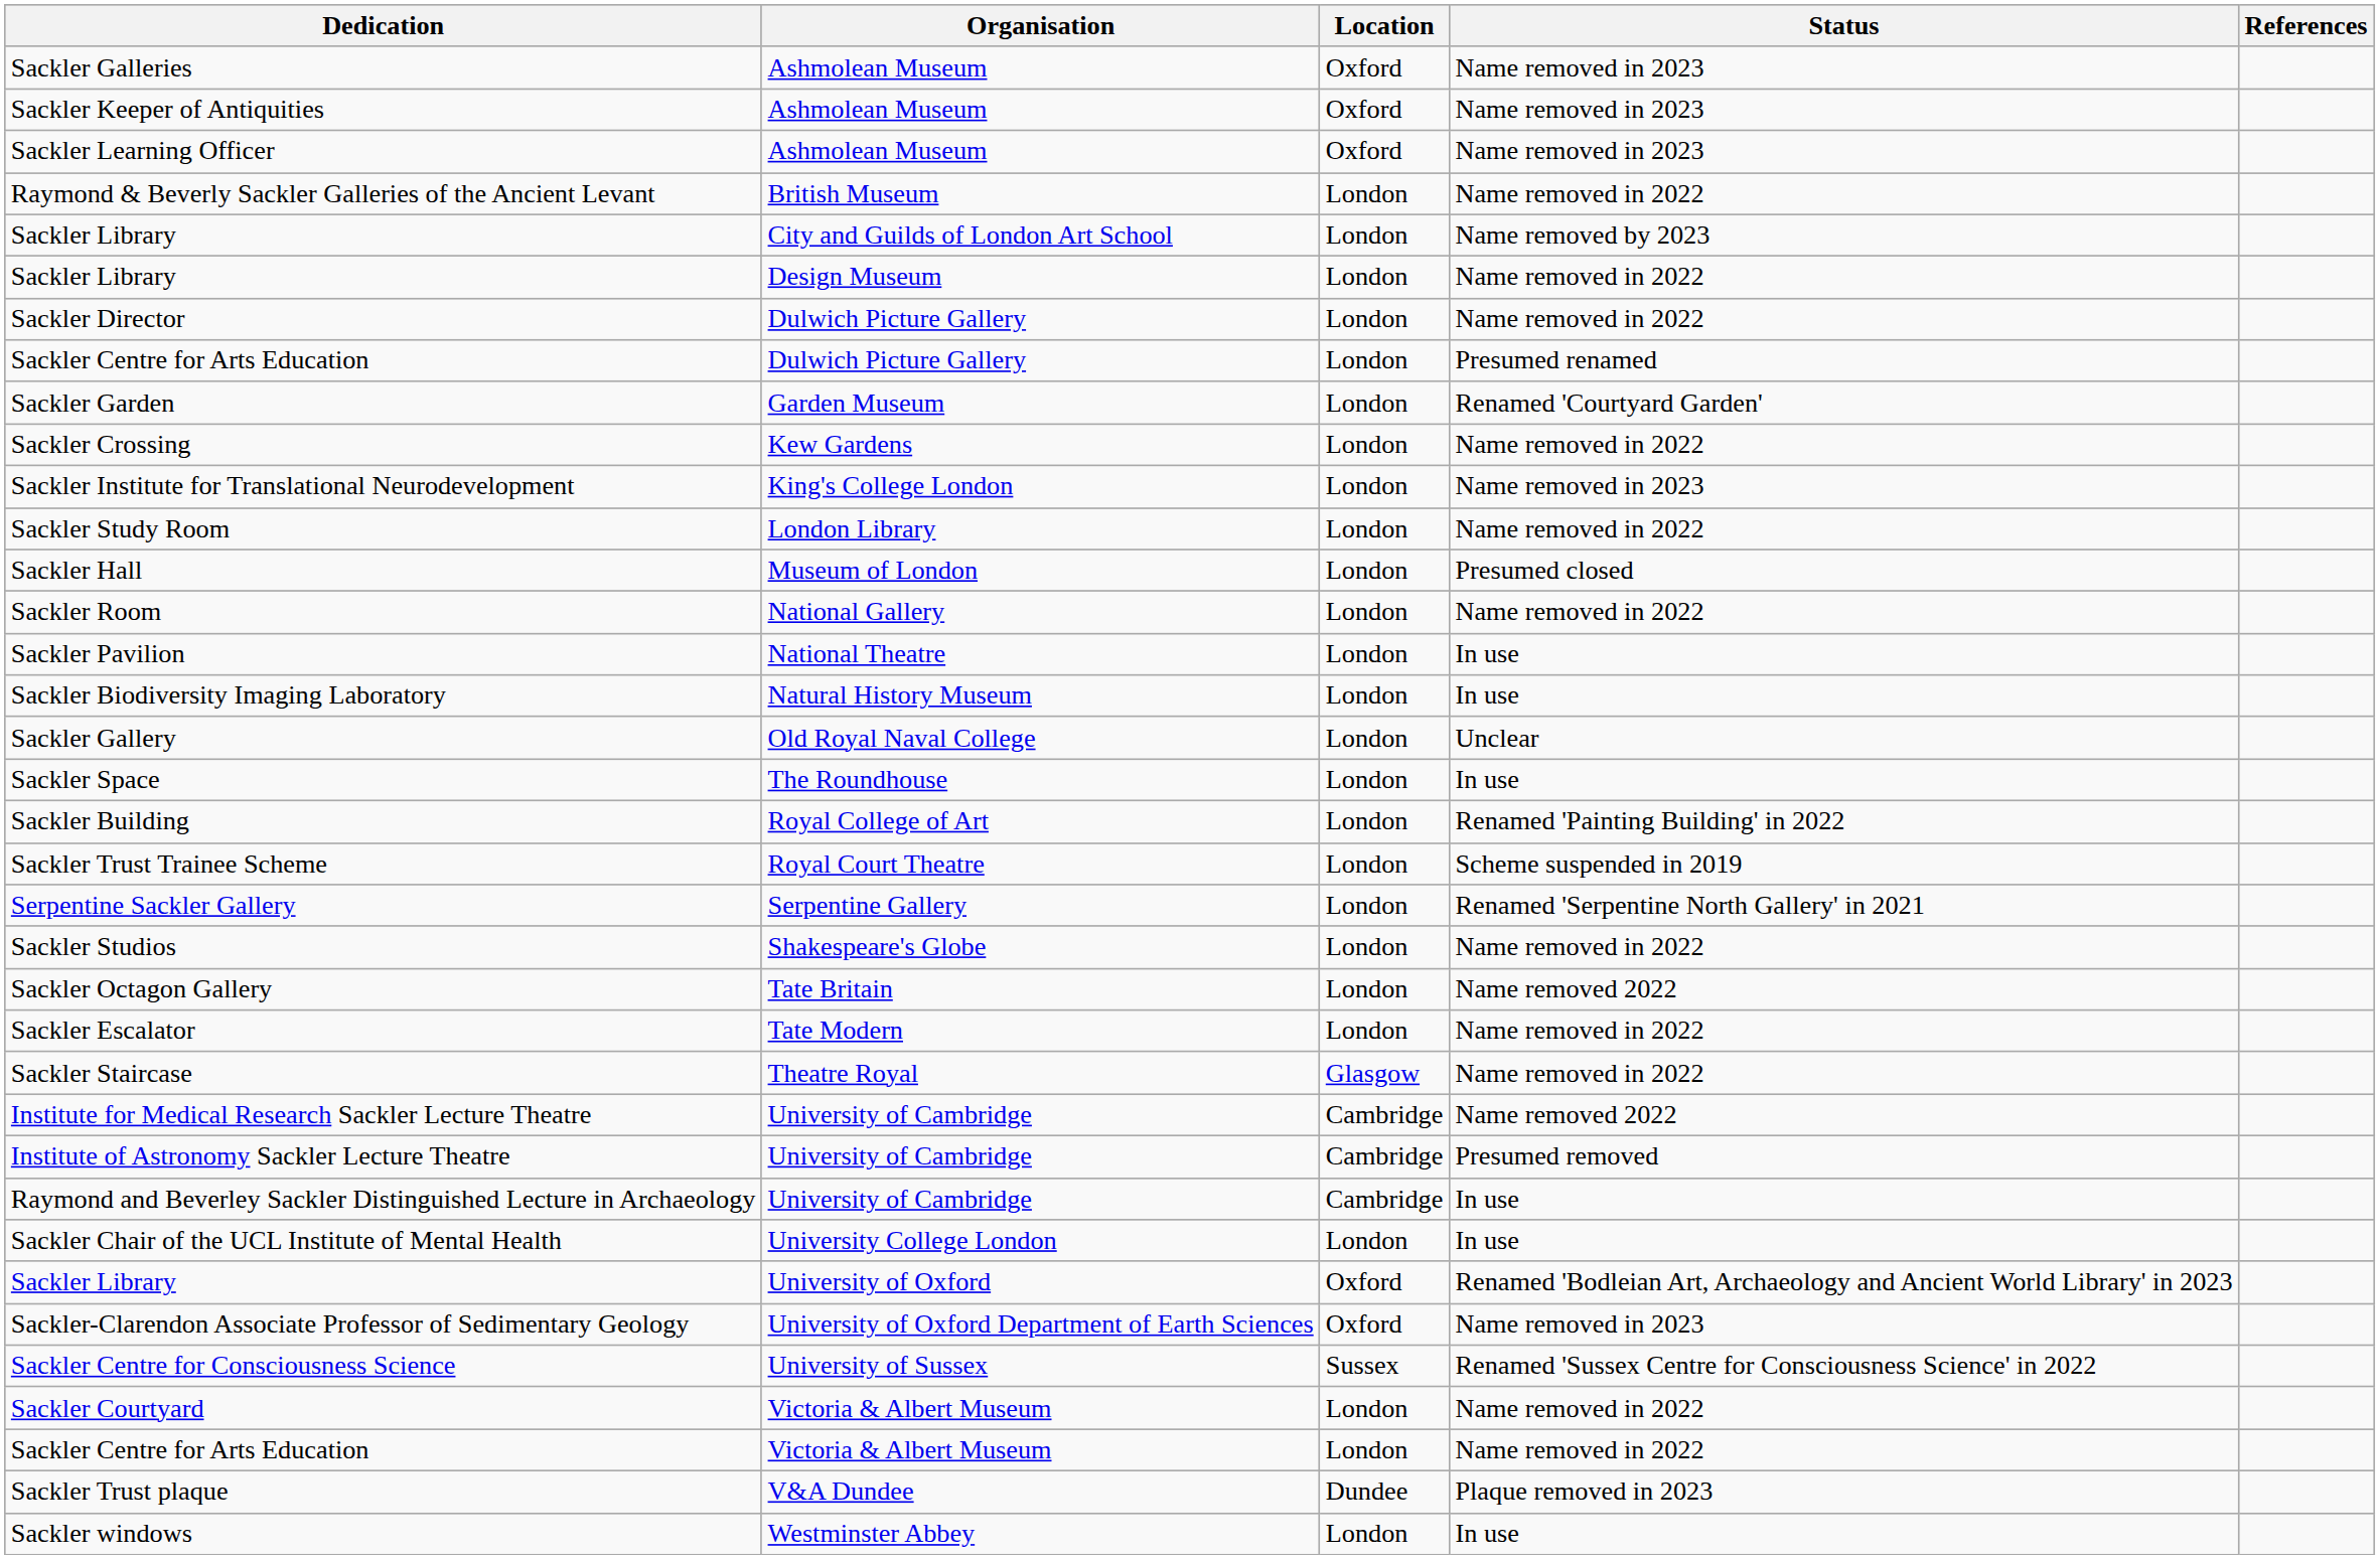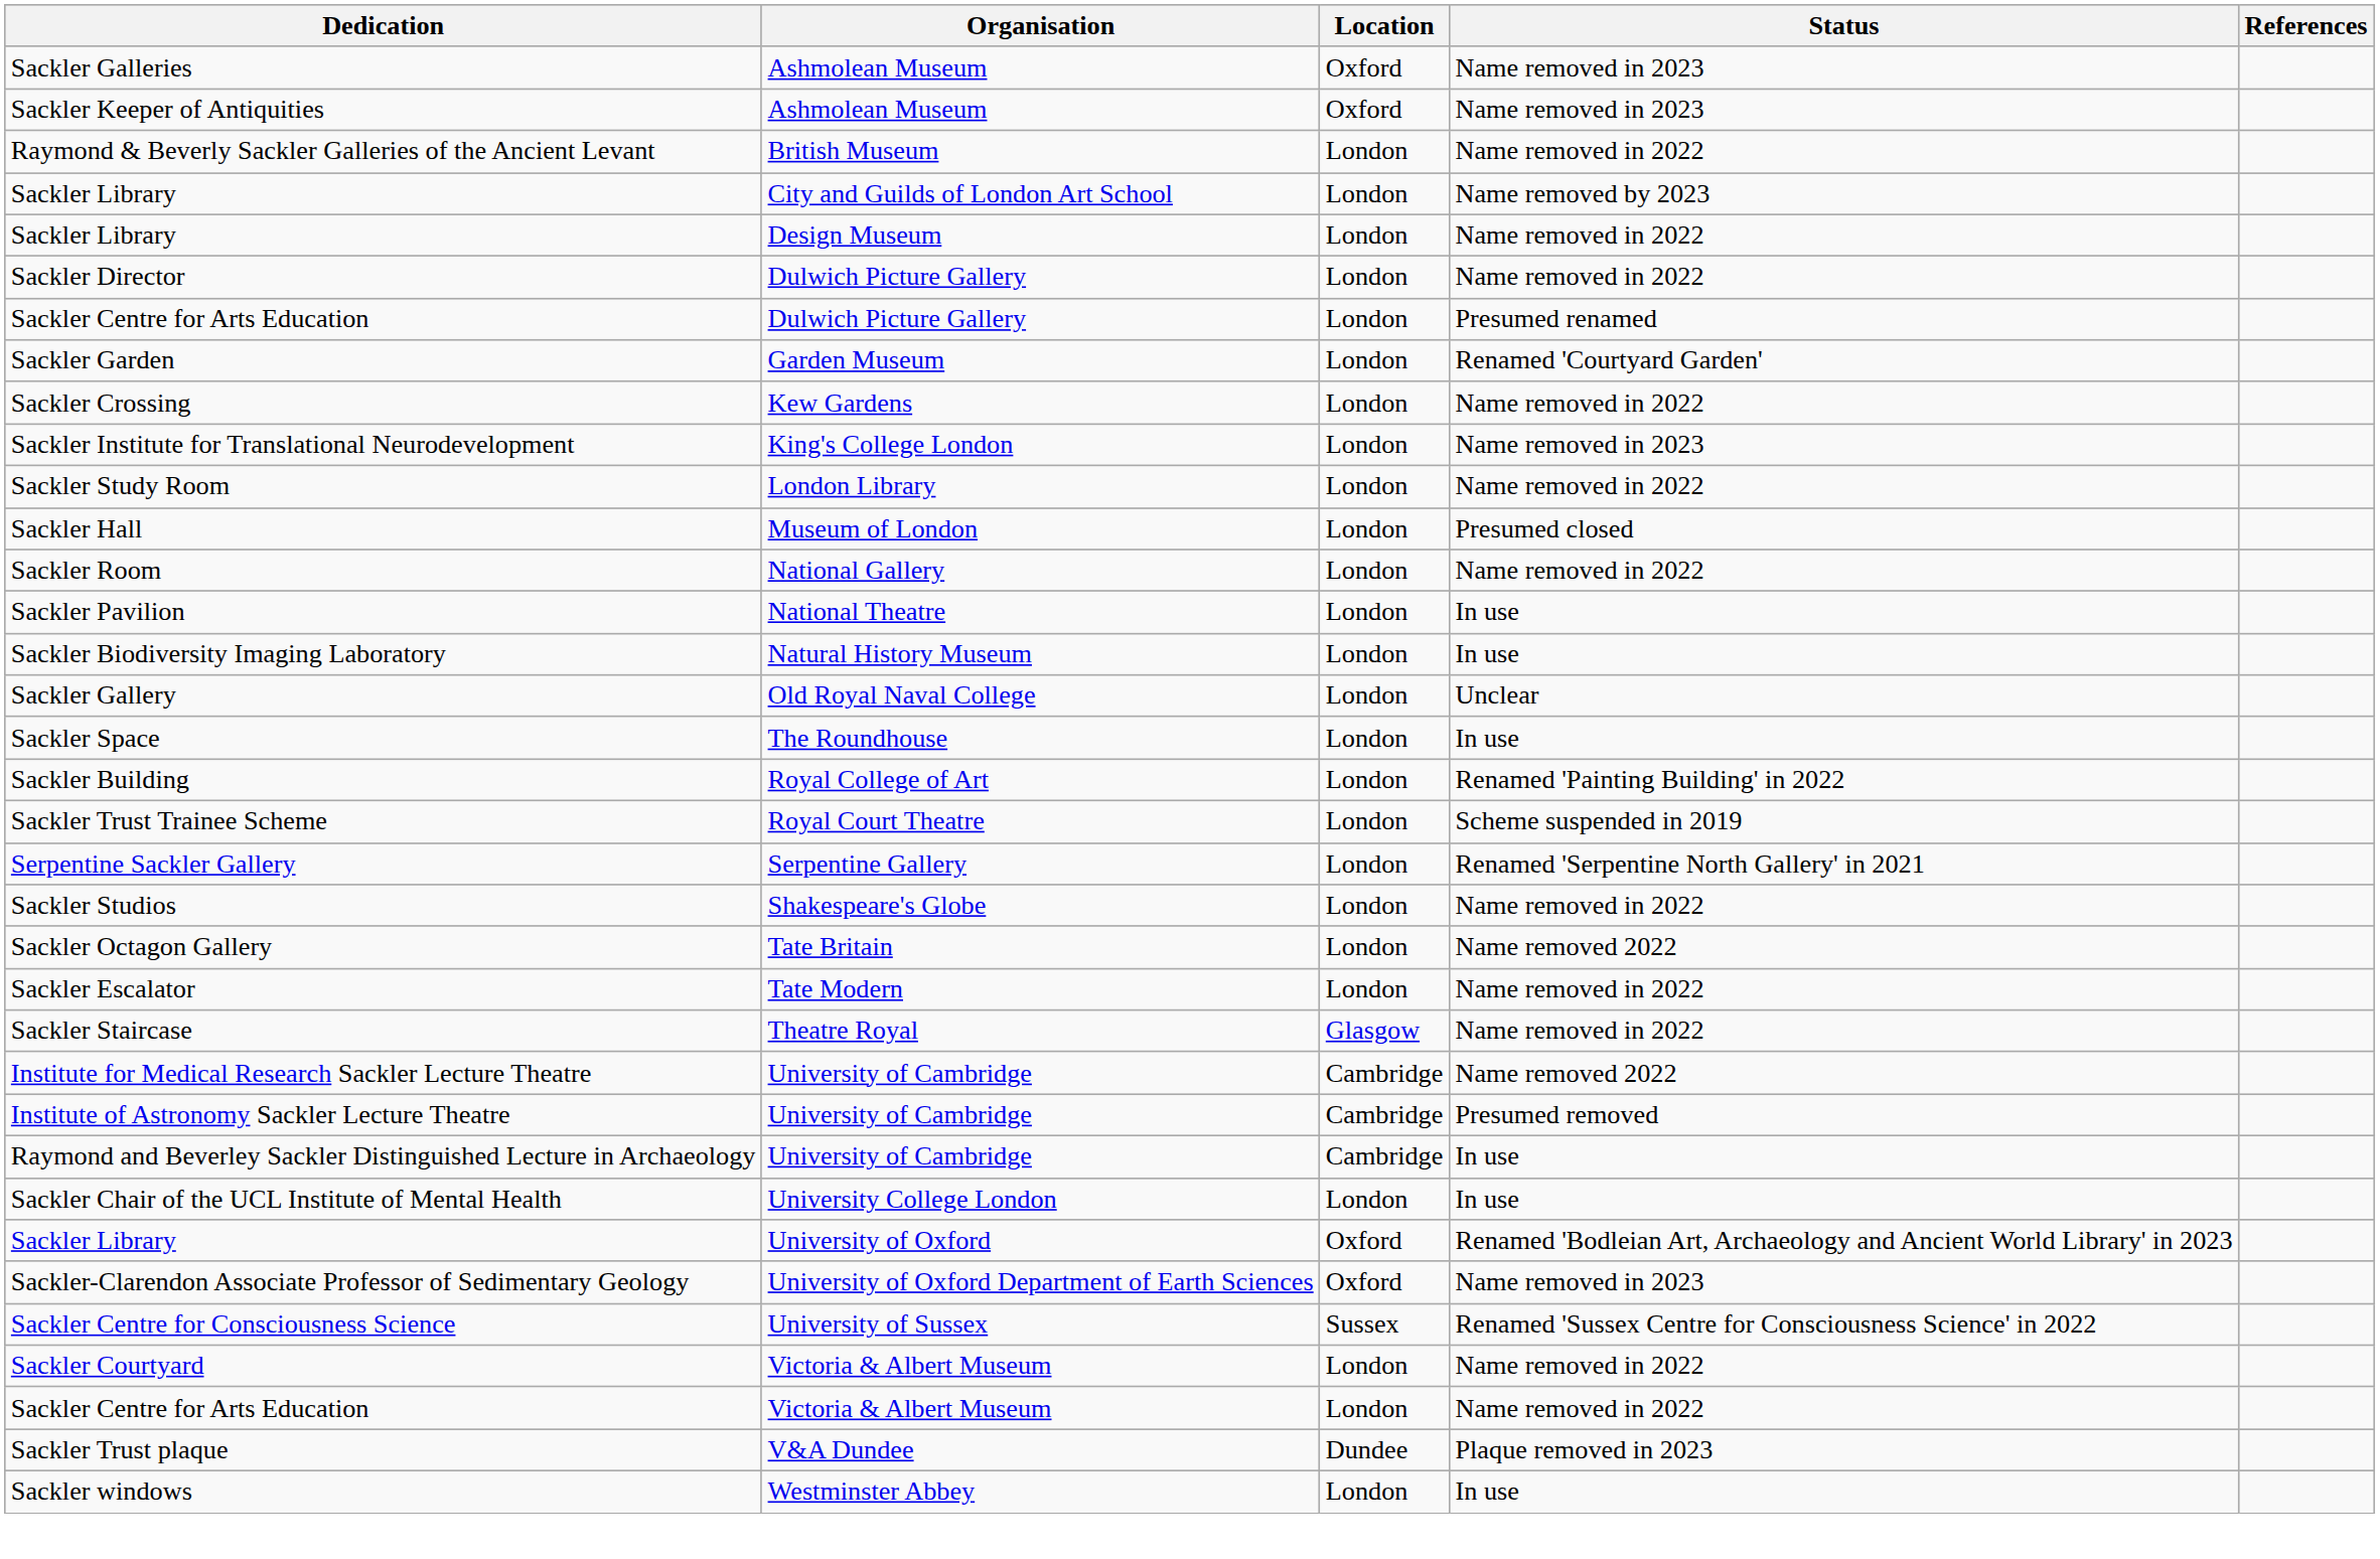- row: Sackler Learning Officer | Ashmolean Museum | Oxford | Name removed in 2023
